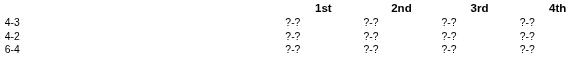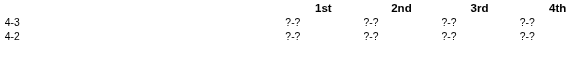- row: 6-4 | ?-? | ?-? | ?-? | ?-?
